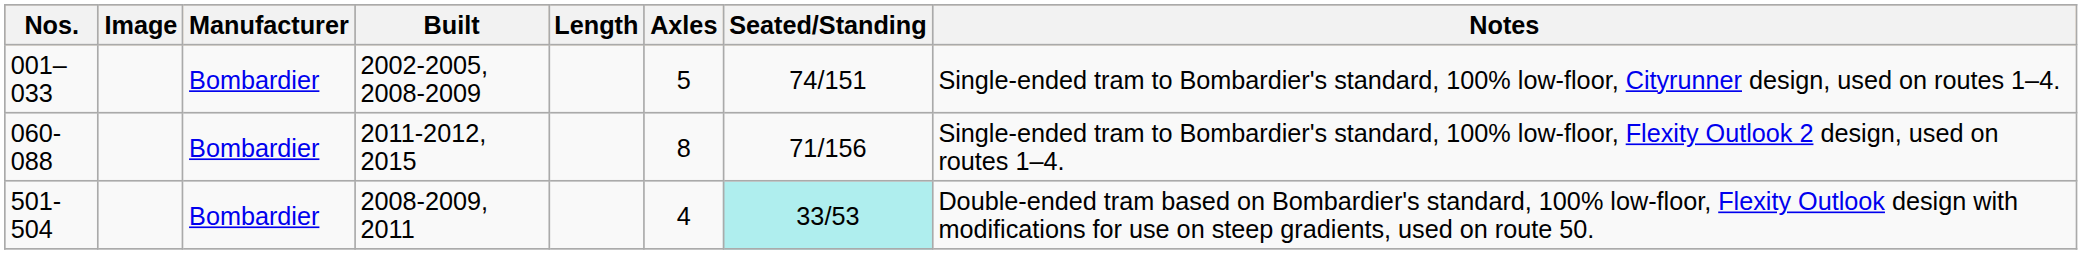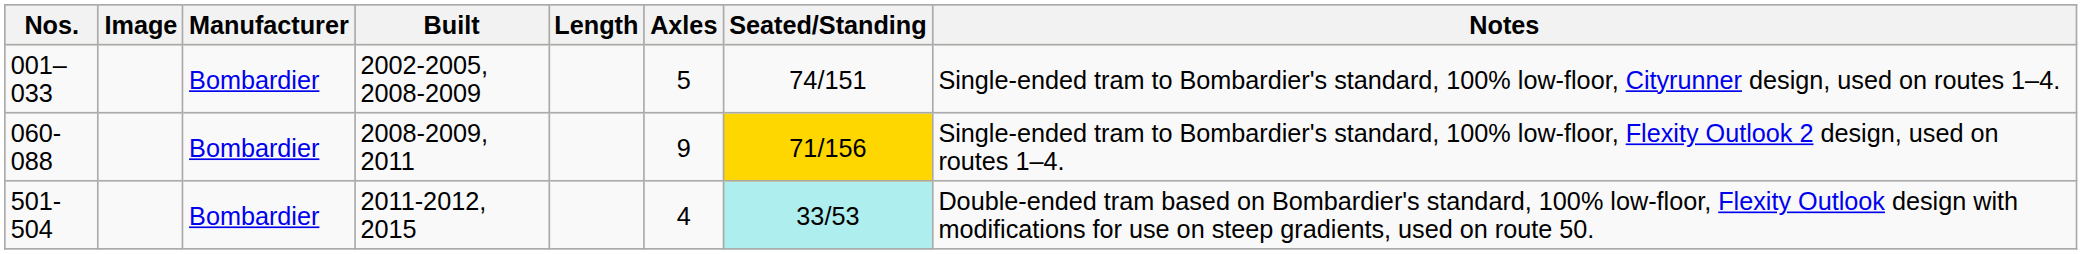060-088 | Built: 2011-2012, 2015 -> 2008-2009, 2011
060-088 | Axles: 8 -> 9
060-088 | Seated/Standing: no background -> gold background
501-504 | Built: 2008-2009, 2011 -> 2011-2012, 2015
